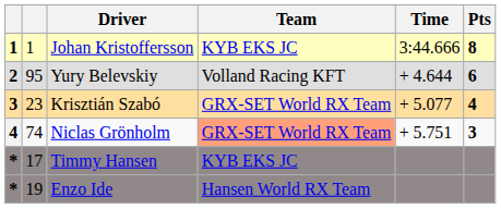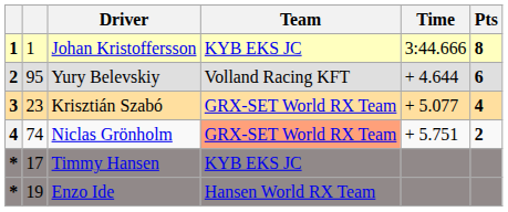Niclas Grönholm | Pts: 3 -> 2
